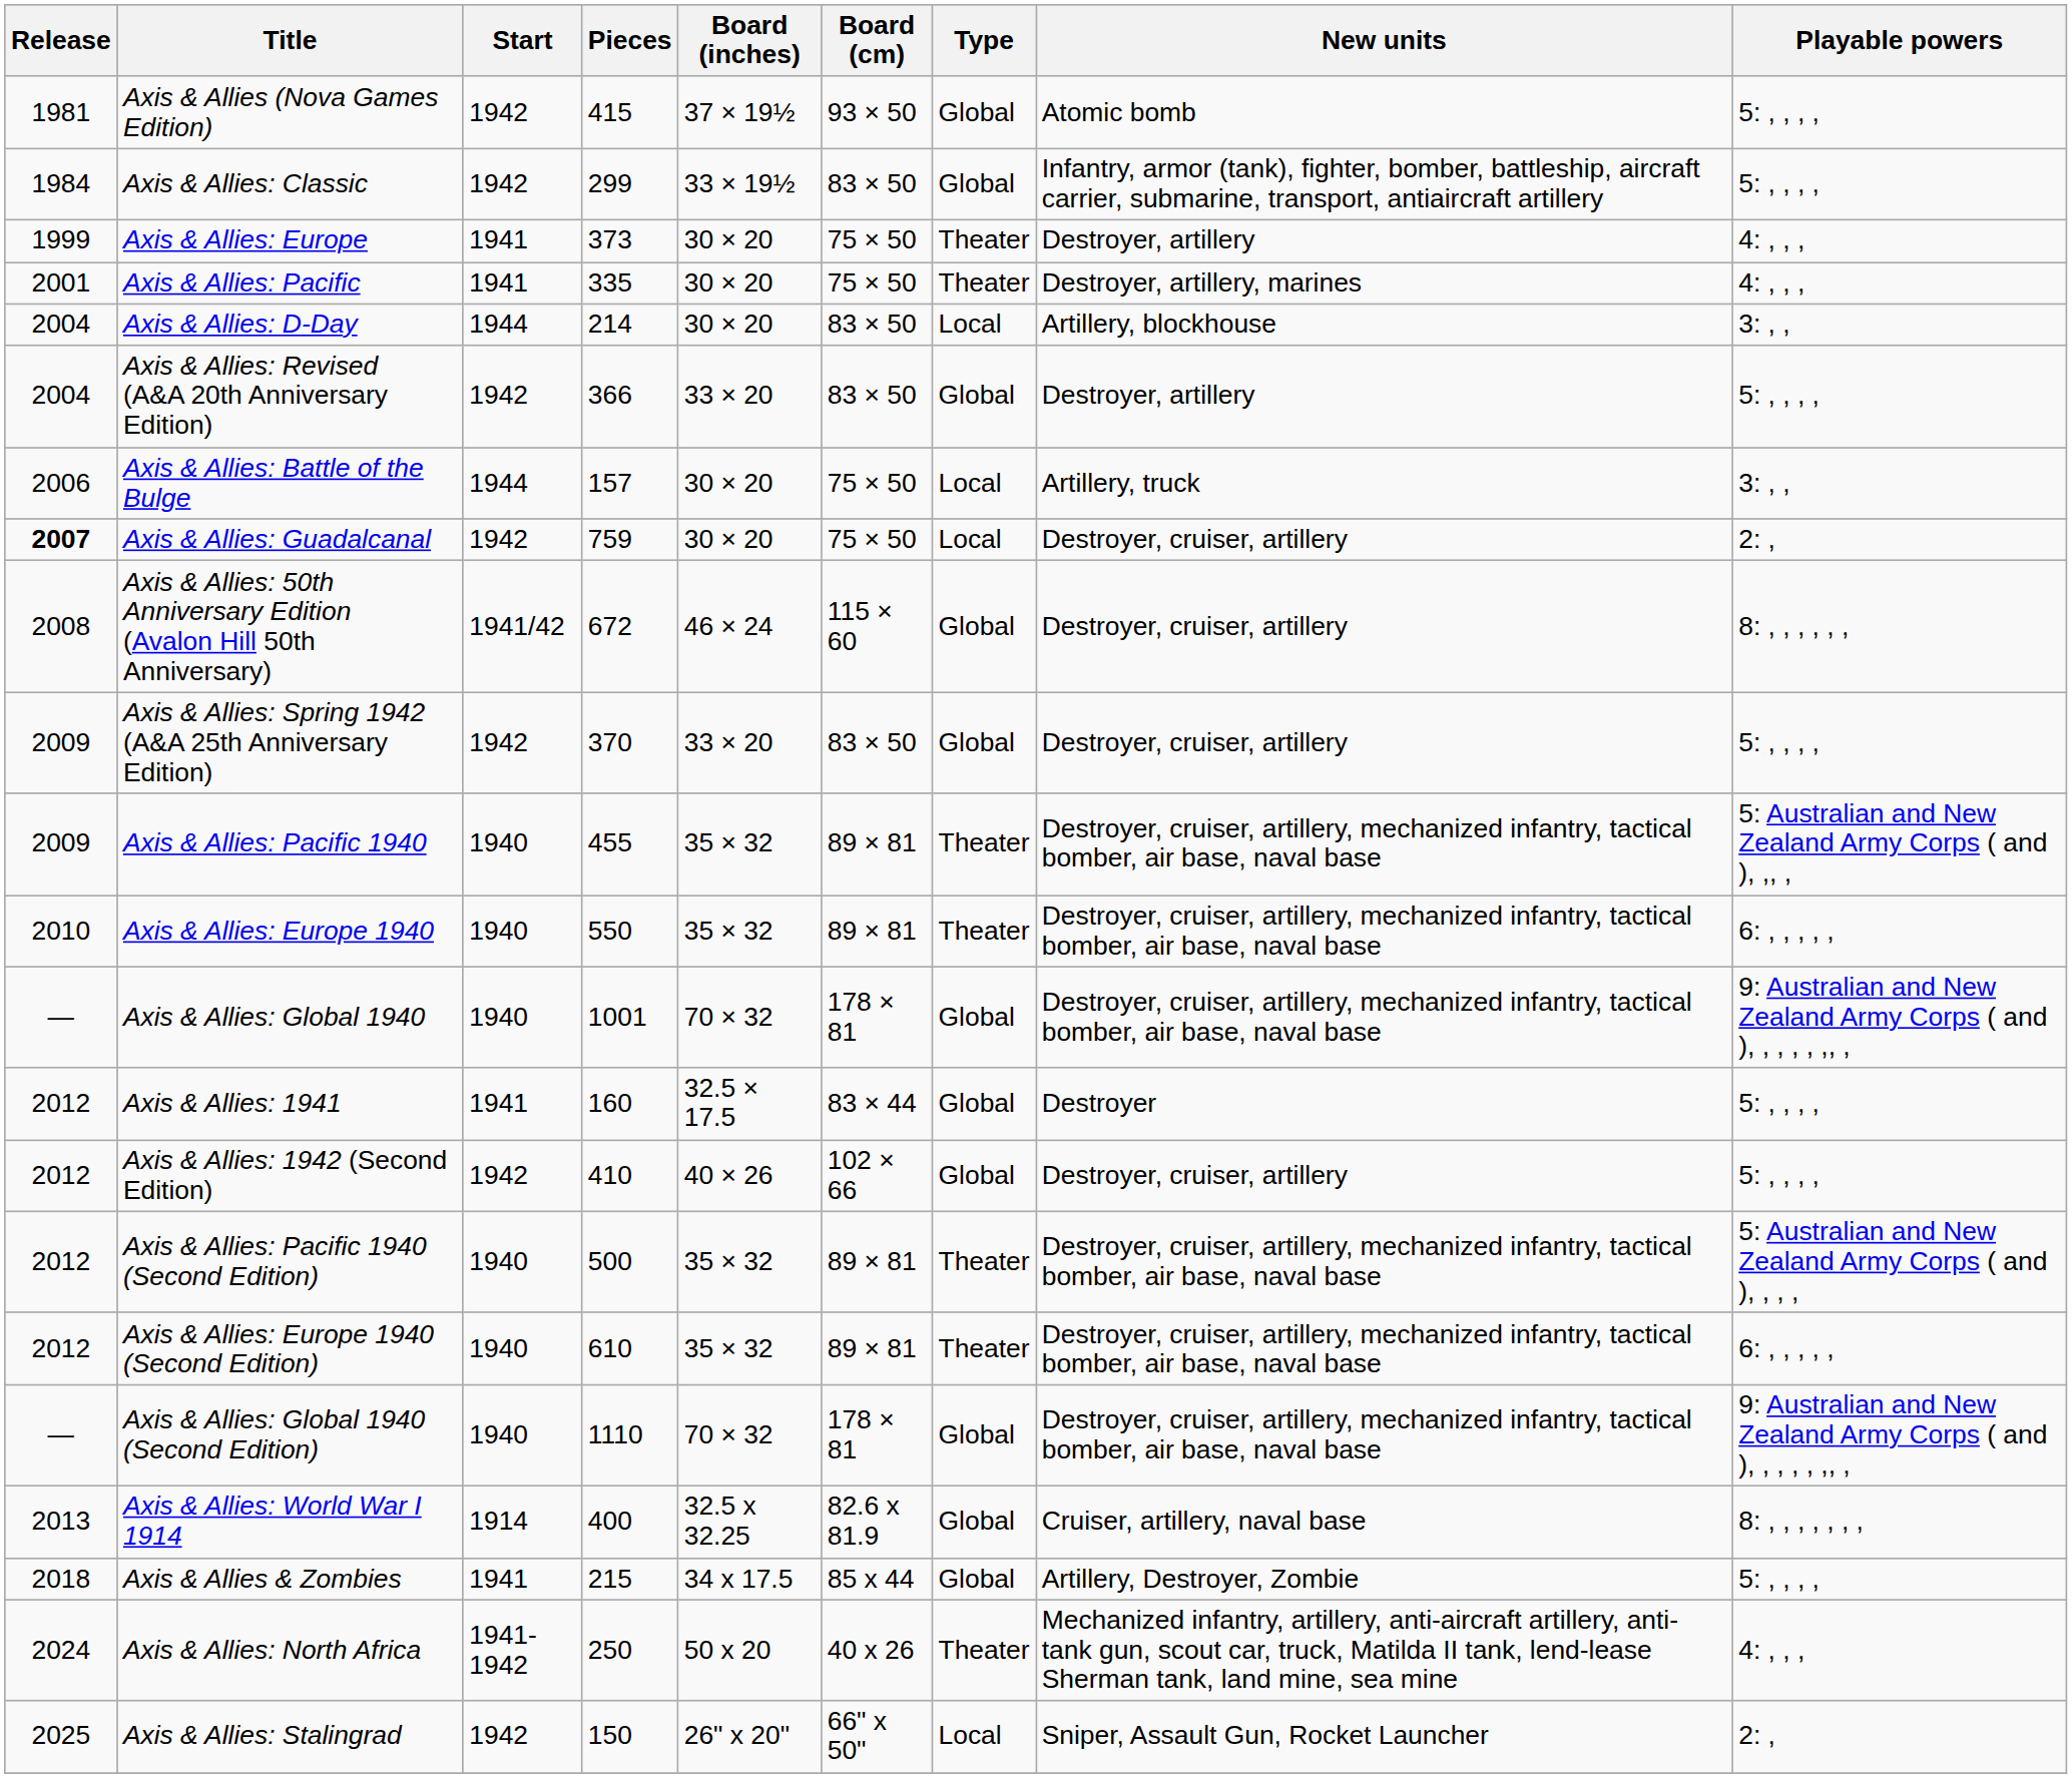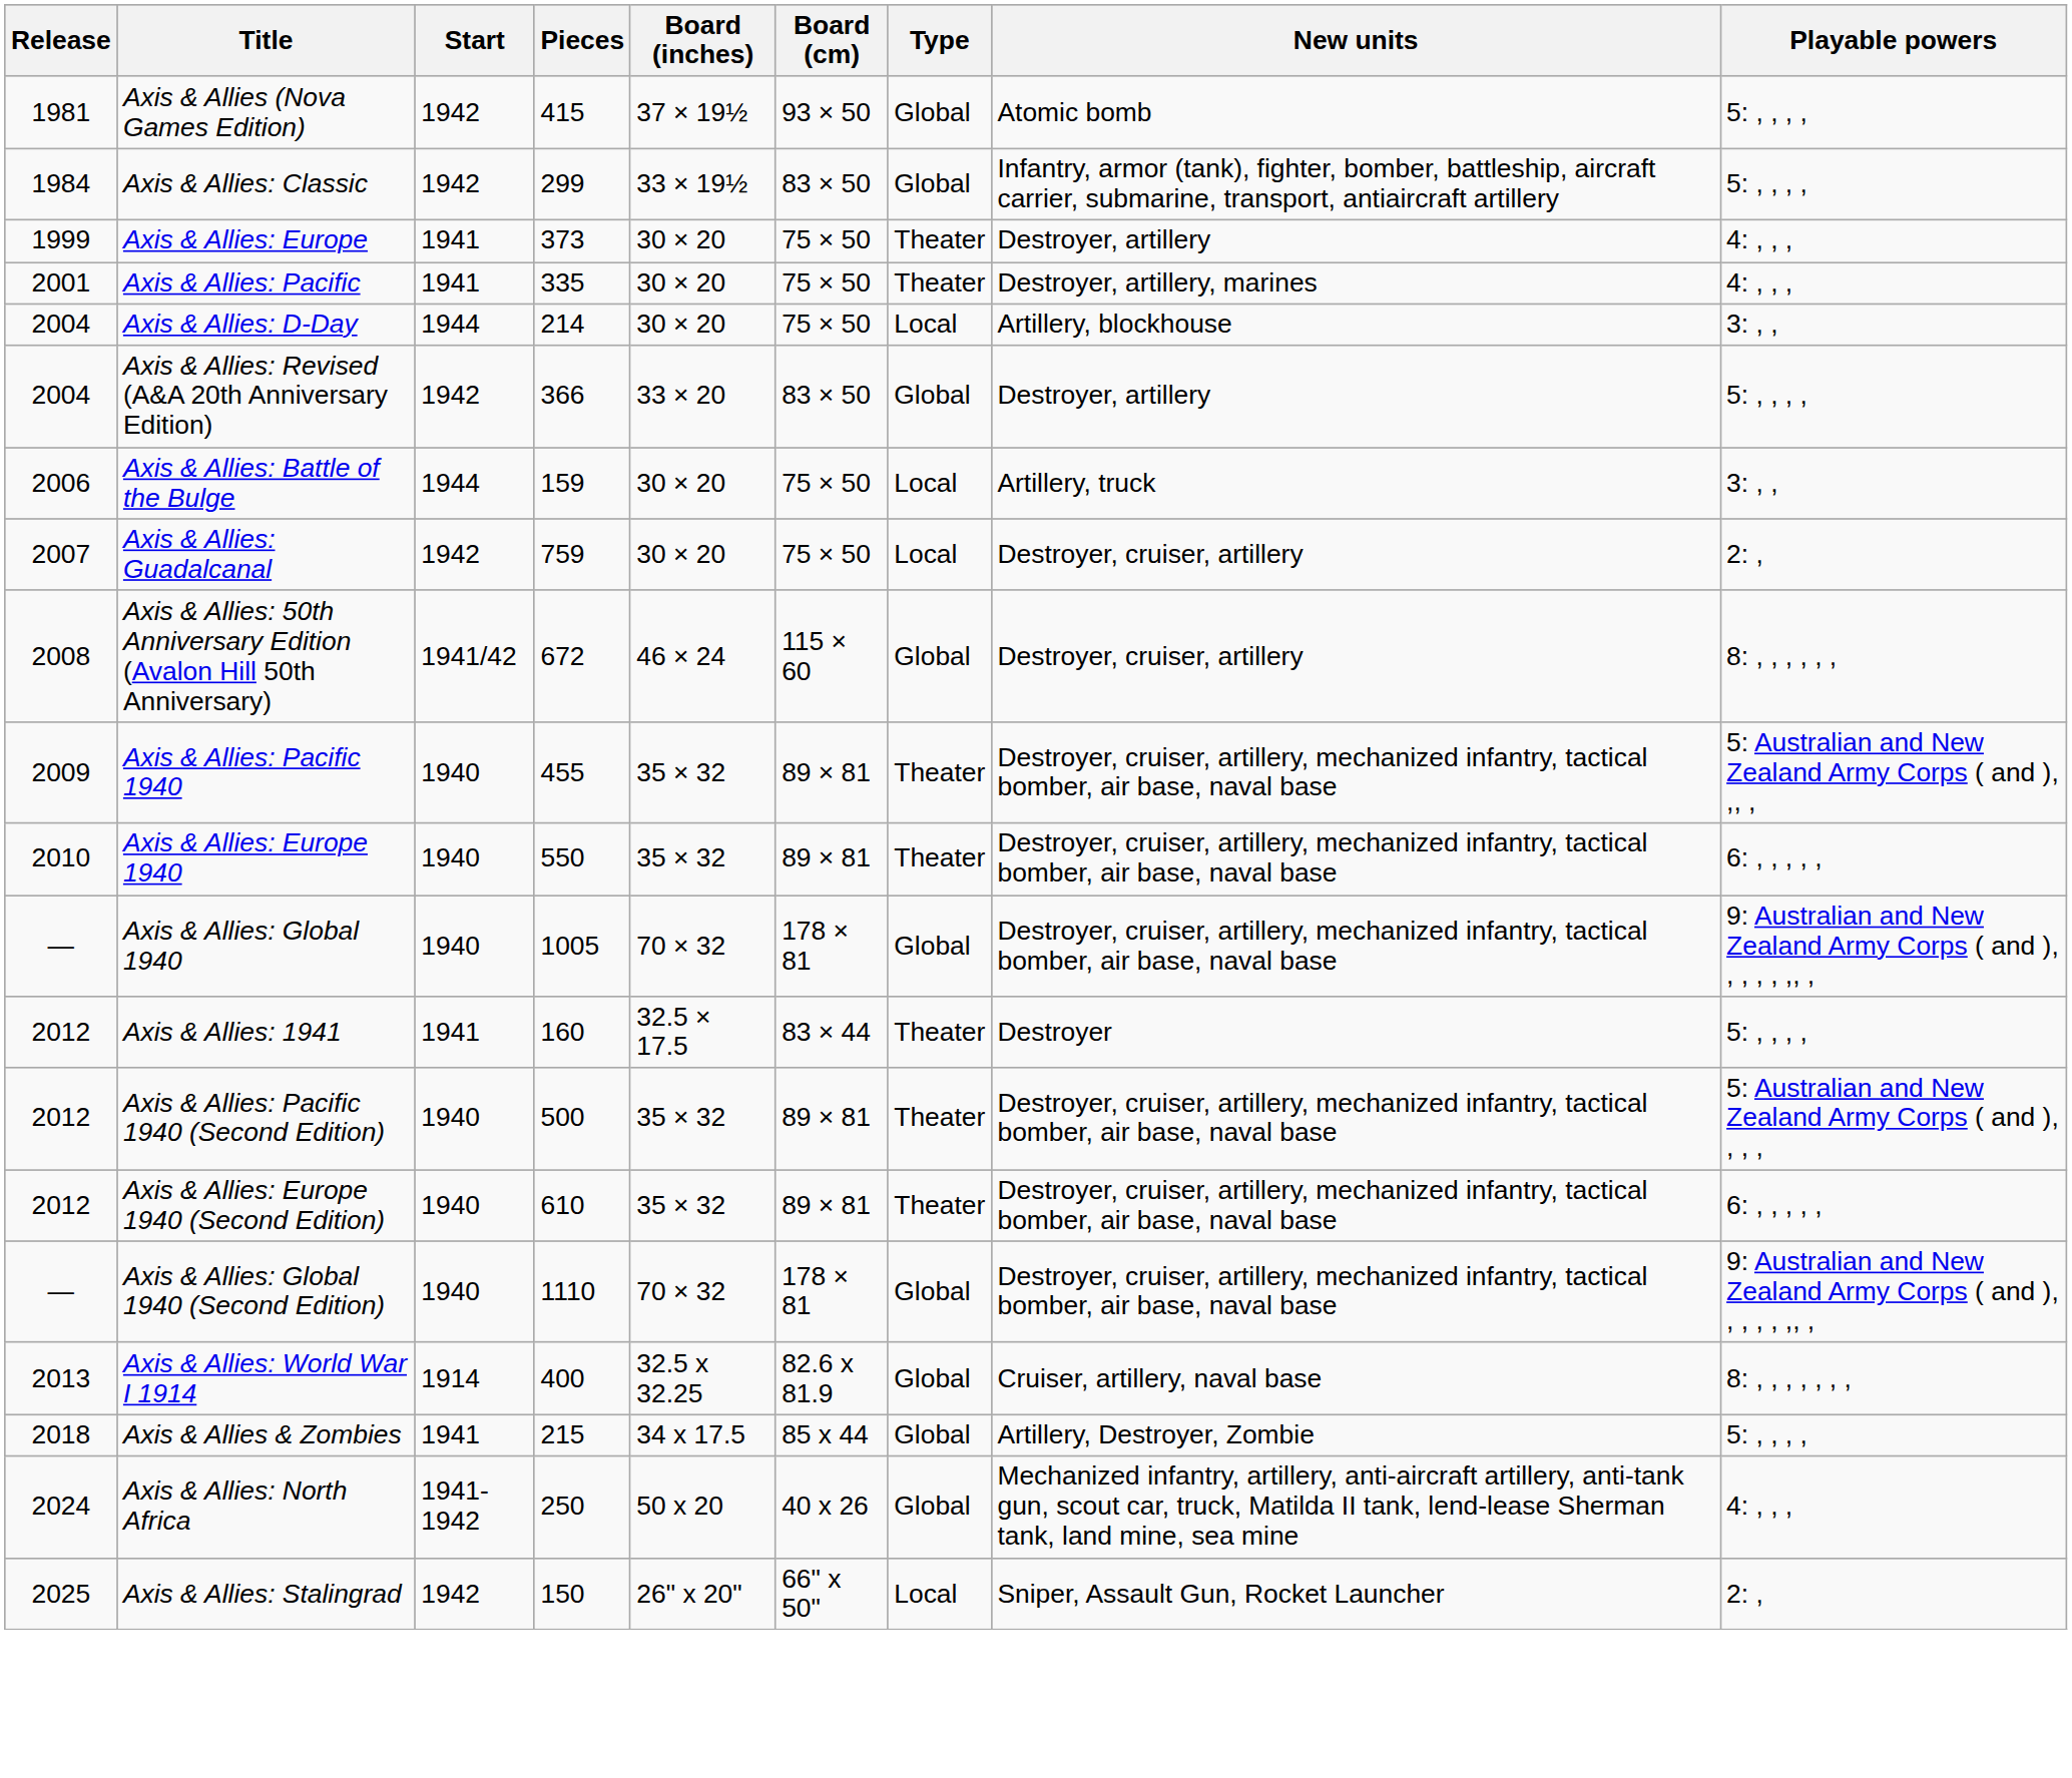Axis & Allies: D-Day | Board (cm): 83 × 50 -> 75 × 50
Axis & Allies: Battle of the Bulge | Pieces: 157 -> 159
Axis & Allies: Guadalcanal | Release: bold -> normal
- row: 2009 | Axis & Allies: Spring 1942 (A&A 25th Anniversary Edition) | 1942 | 370 | 33 × 20 | 83 × 50 | Global | Destroyer, cruiser, artillery | 5: , , , ,
Axis & Allies: Global 1940 | Pieces: 1001 -> 1005
Axis & Allies: 1941 | Type: Global -> Theater
- row: 2012 | Axis & Allies: 1942 (Second Edition) | 1942 | 410 | 40 × 26 | 102 × 66 | Global | Destroyer, cruiser, artillery | 5: , , , ,
Axis & Allies: North Africa | Type: Theater -> Global
